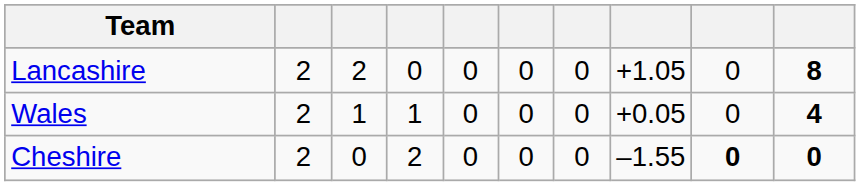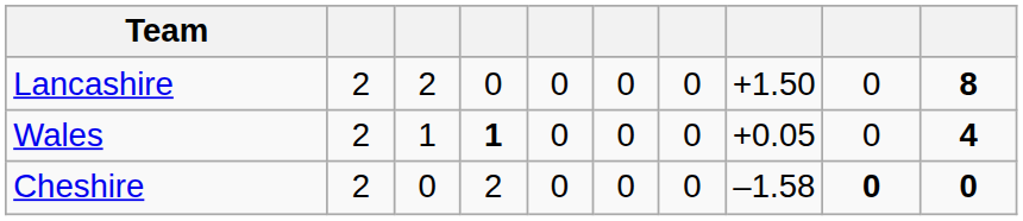Lancashire | column 8: +1.05 -> +1.50
Wales | column 4: normal -> bold
Cheshire | column 8: –1.55 -> –1.58
